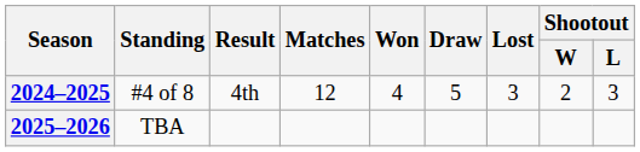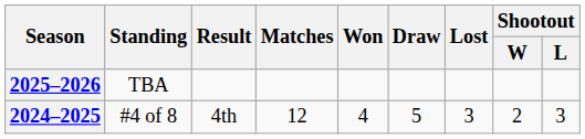rows swapped: 2024–2025 <-> 2025–2026
